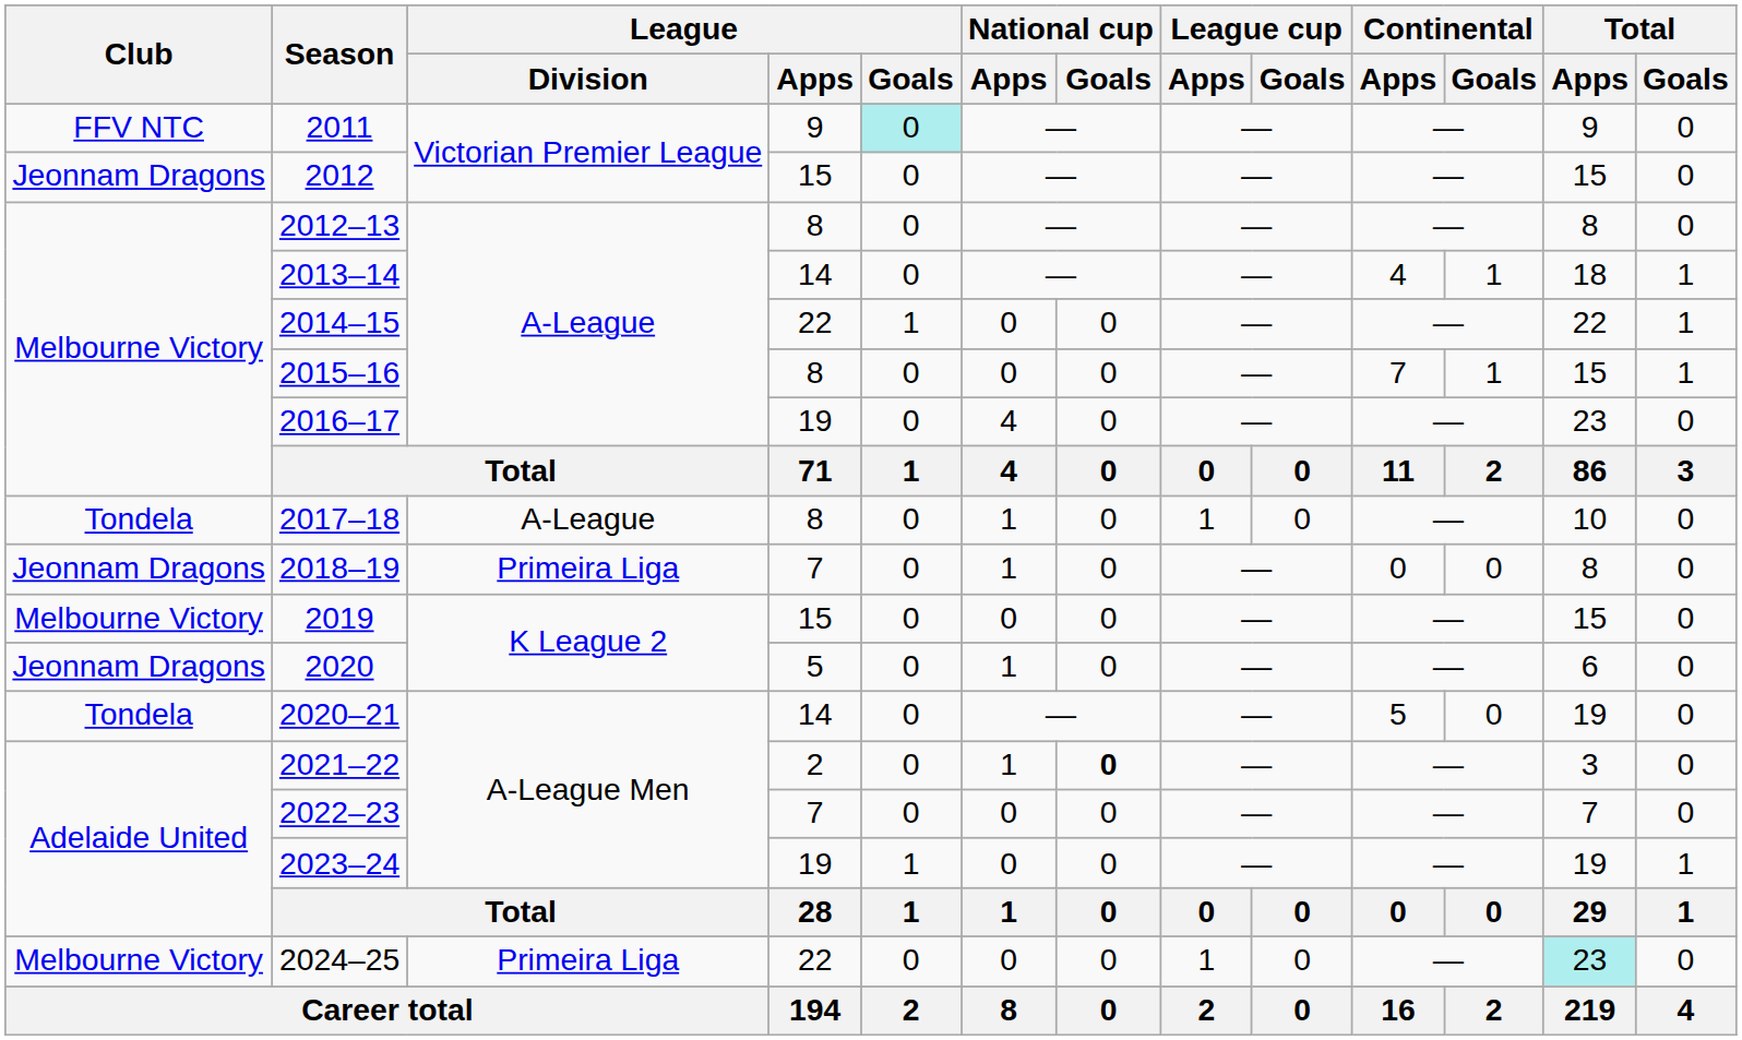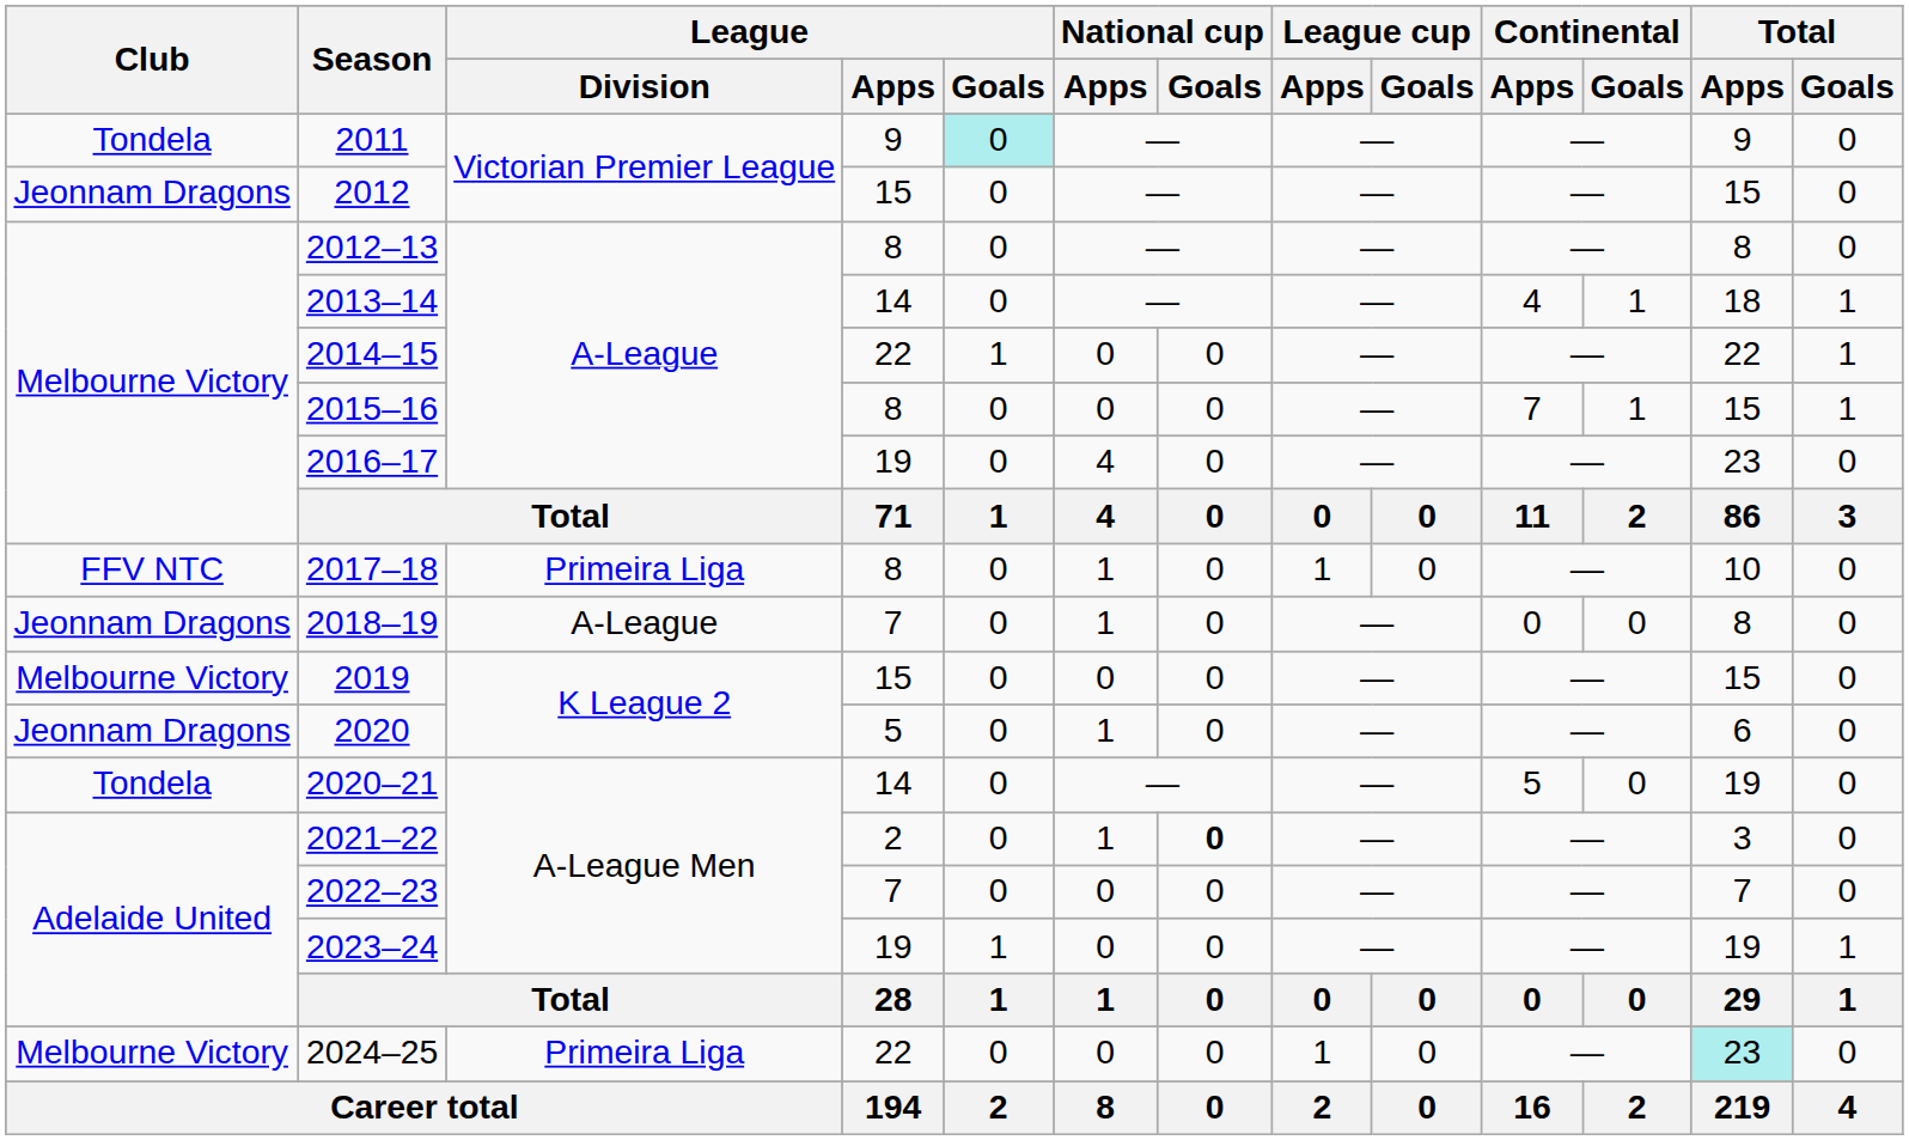2011 | Club: FFV NTC -> Tondela
2017–18 | Club: Tondela -> FFV NTC
2017–18 | League / Division: A-League -> Primeira Liga
2018–19 | League / Division: Primeira Liga -> A-League
